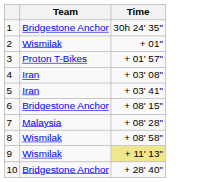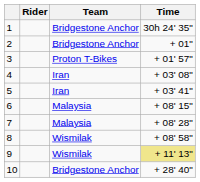+ column: Rider
2 | Team: Wismilak -> Bridgestone Anchor
6 | Team: Bridgestone Anchor -> Malaysia
